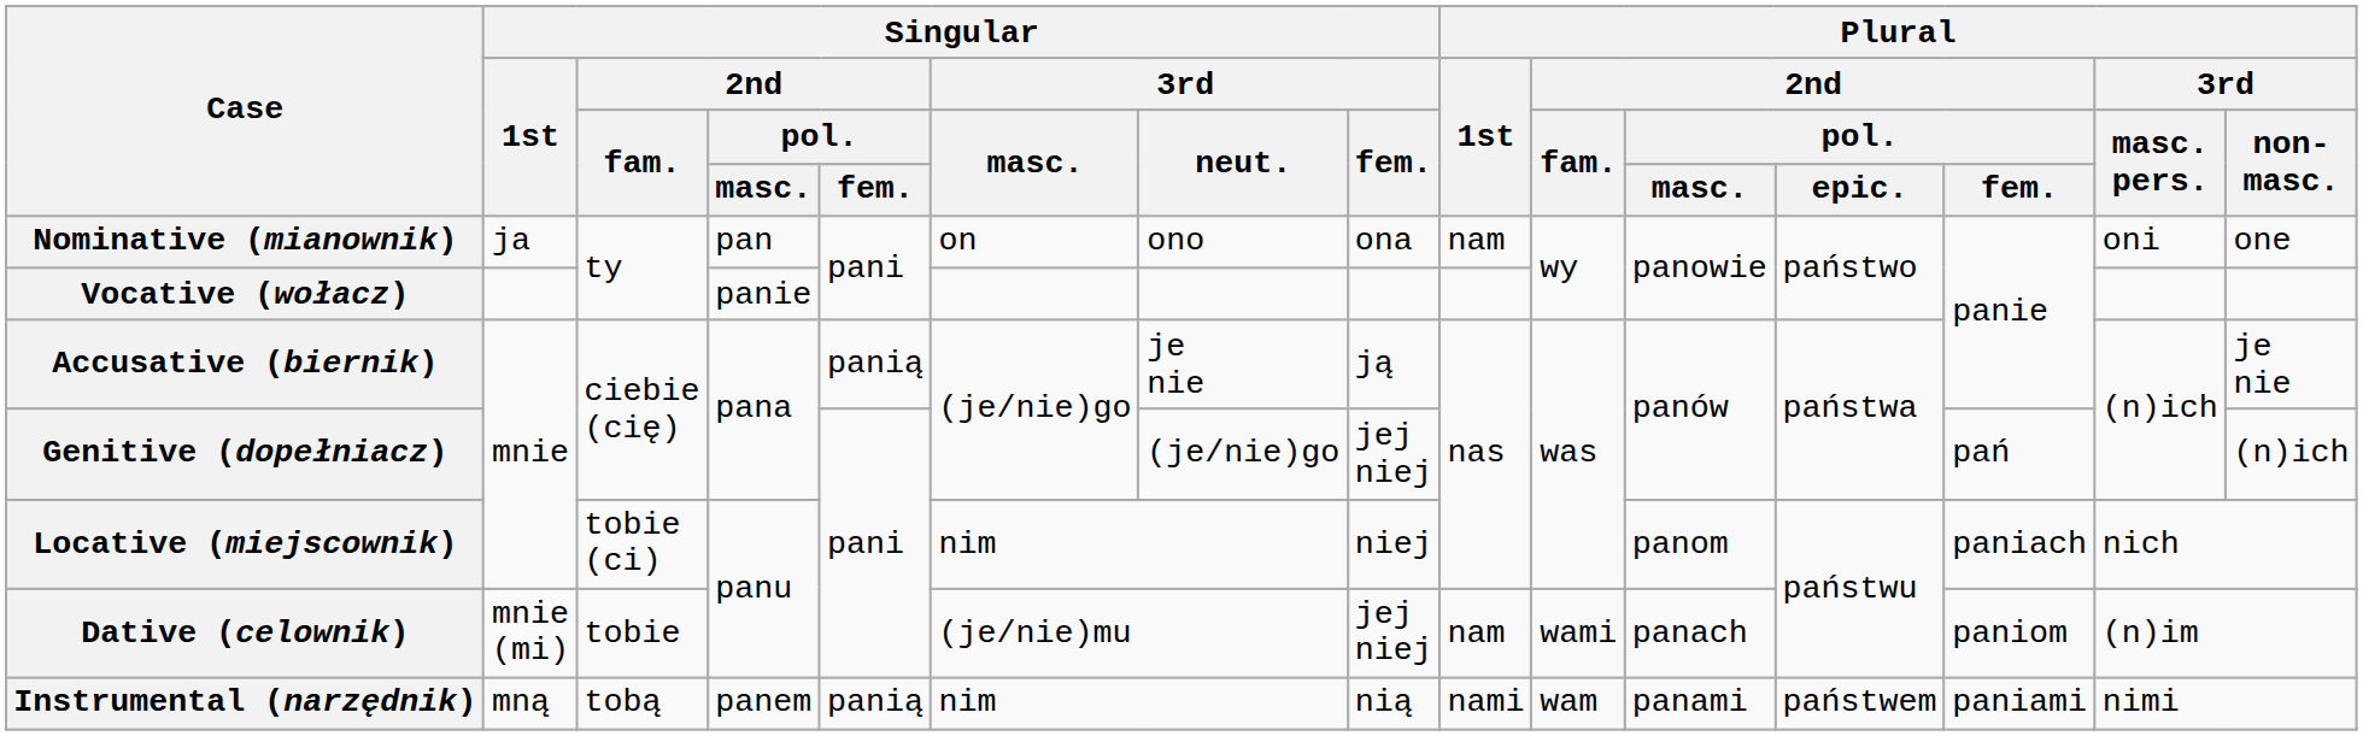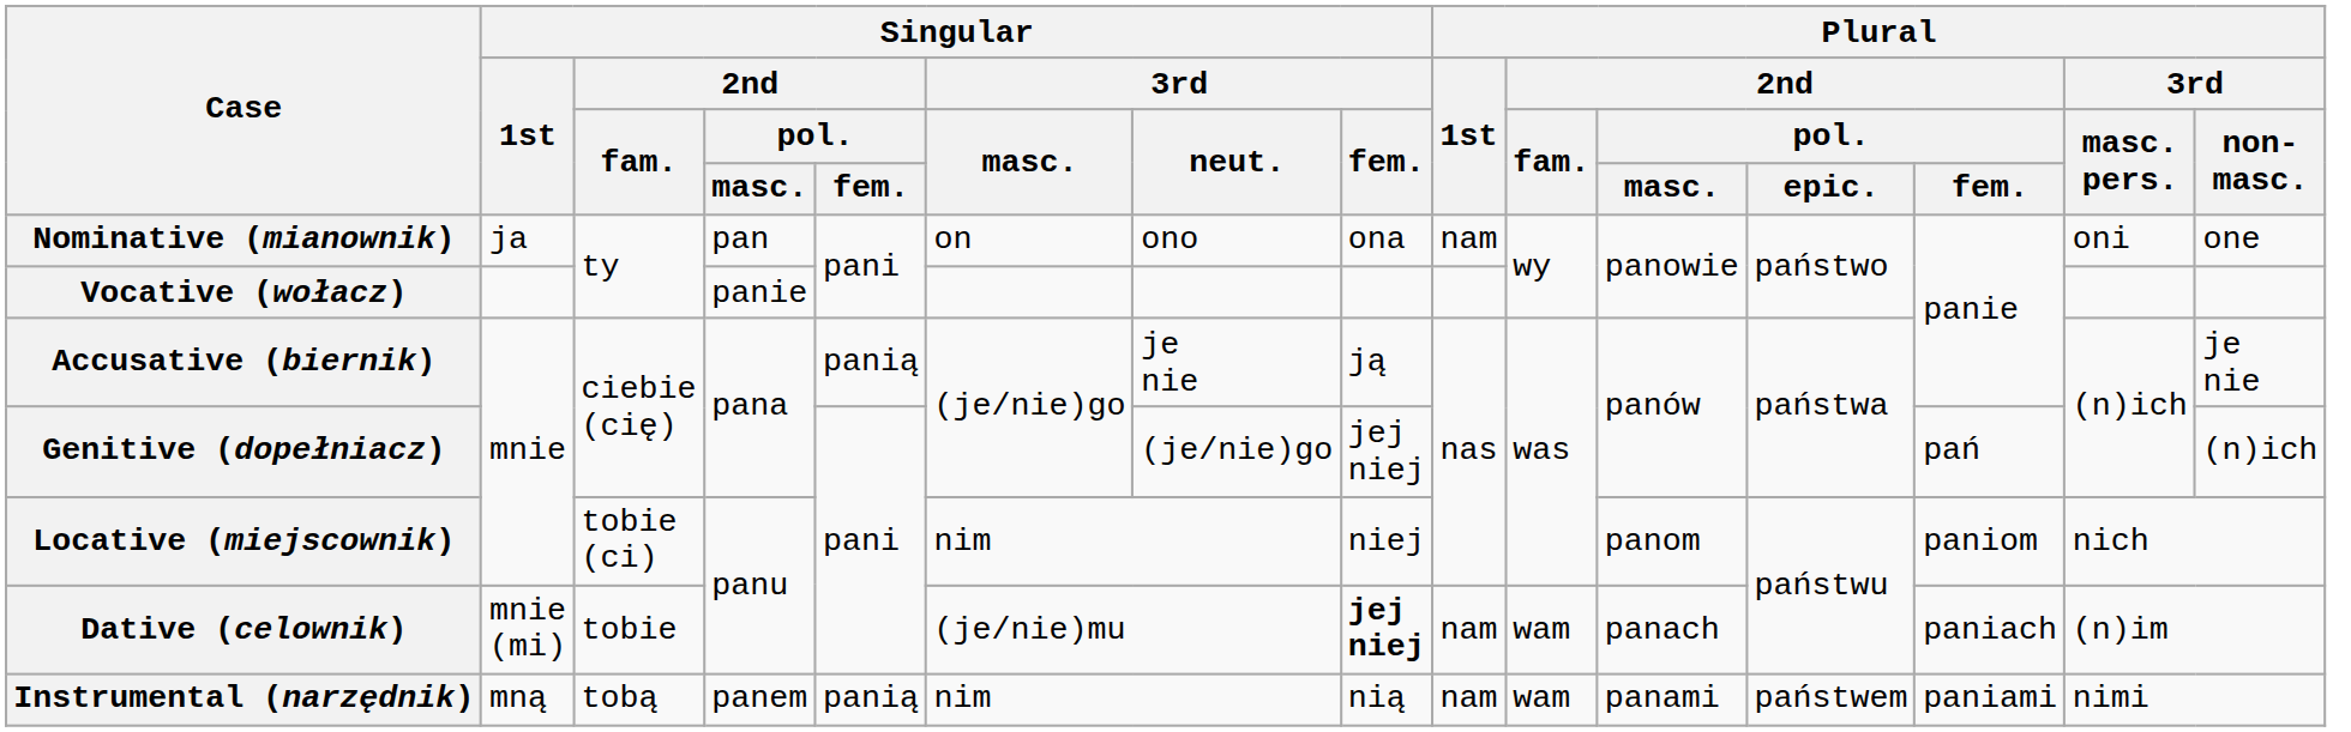Locative (miejscownik) | Plural / 2nd / pol. / fem.: paniach -> paniom
Dative (celownik) | Singular / 3rd / fem.: normal -> bold
Dative (celownik) | Plural / 2nd / fam.: wami -> wam
Dative (celownik) | Plural / 2nd / pol. / fem.: paniom -> paniach
Instrumental (narzędnik) | Plural / 1st: nami -> nam
